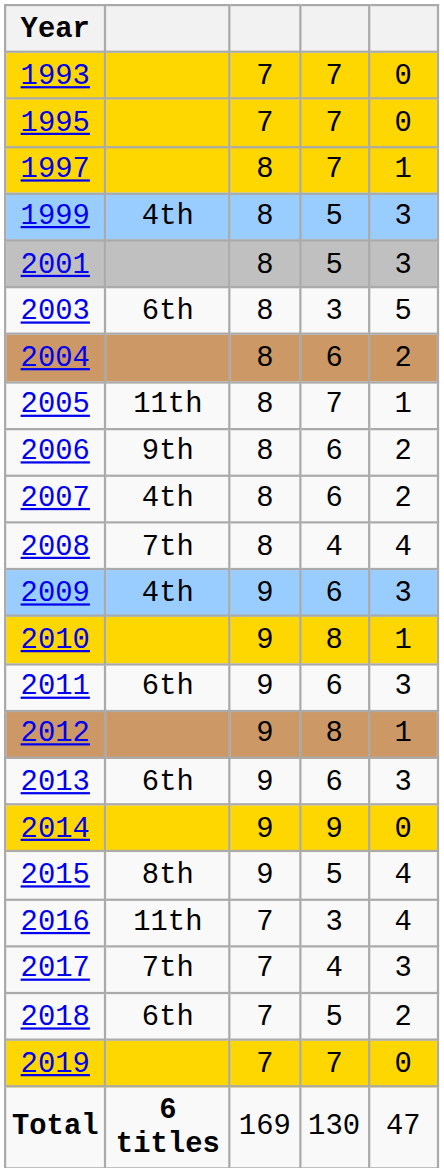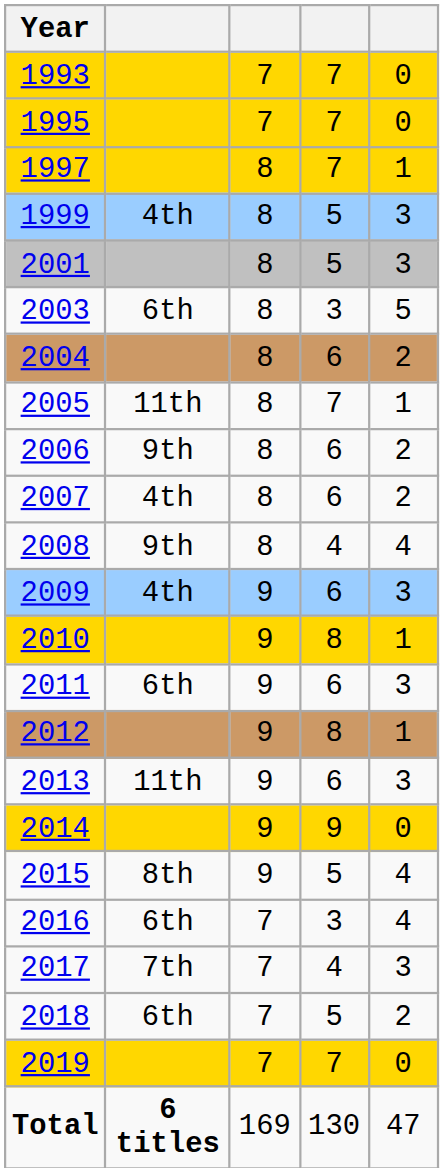2008 | column 2: 7th -> 9th
2013 | column 2: 6th -> 11th
2016 | column 2: 11th -> 6th
